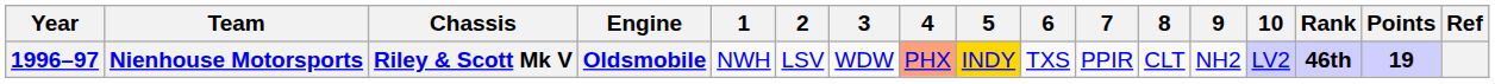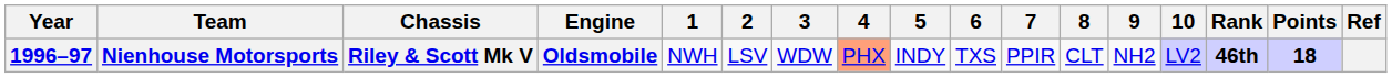Nienhouse Motorsports | 5: gold background -> no background
Nienhouse Motorsports | Points: 19 -> 18
